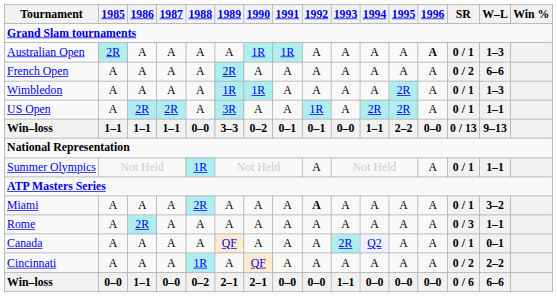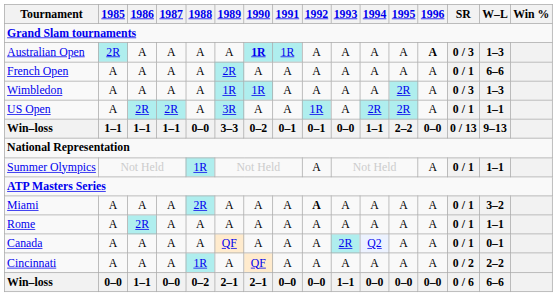Australian Open | 1990: normal -> bold
Australian Open | SR: 0 / 1 -> 0 / 3
French Open | SR: 0 / 2 -> 0 / 1
Wimbledon | SR: 0 / 1 -> 0 / 3
Rome | SR: 0 / 3 -> 0 / 1
